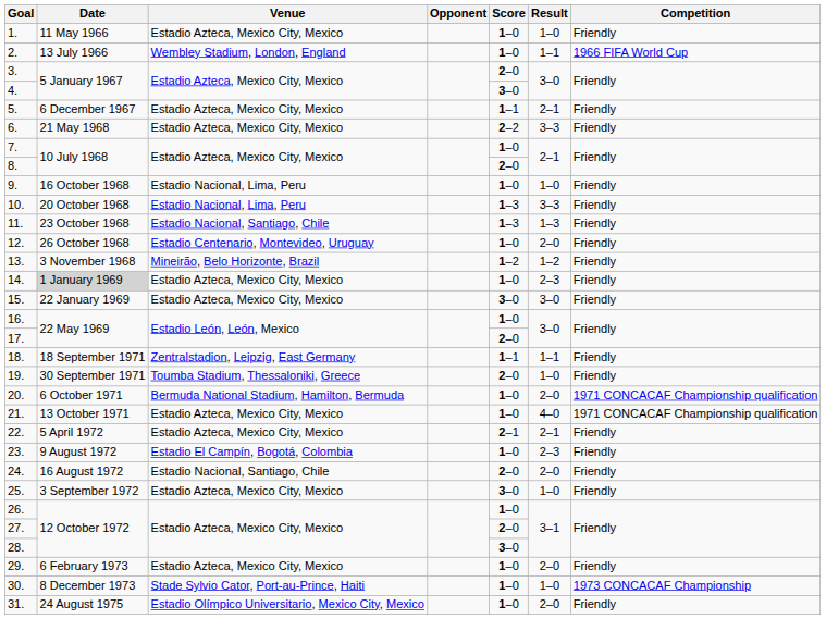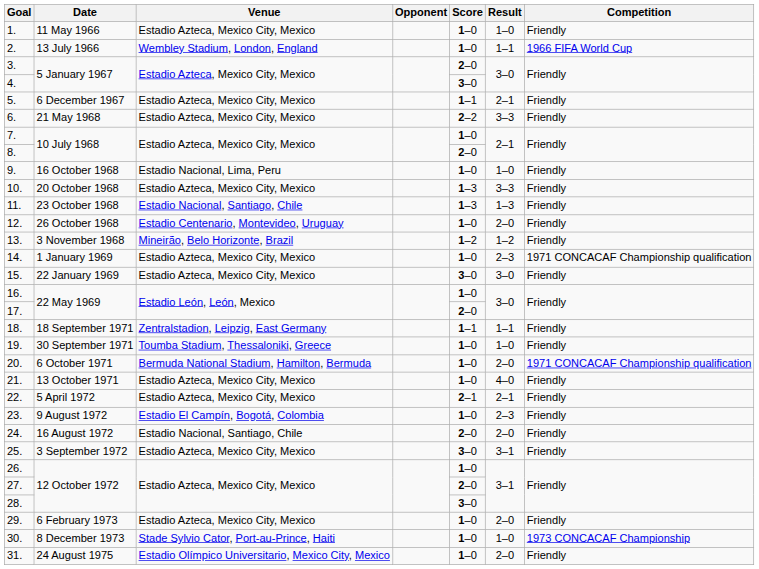10. | Venue: Estadio Nacional, Lima, Peru -> Estadio Azteca, Mexico City, Mexico
14. | Date: lightgrey background -> no background
14. | Competition: Friendly -> 1971 CONCACAF Championship qualification
19. | Score: 2–0 -> 1–0
21. | Competition: 1971 CONCACAF Championship qualification -> Friendly
25. | Result: 1–0 -> 3–1
